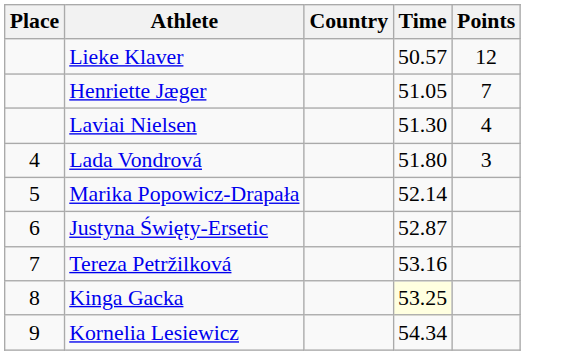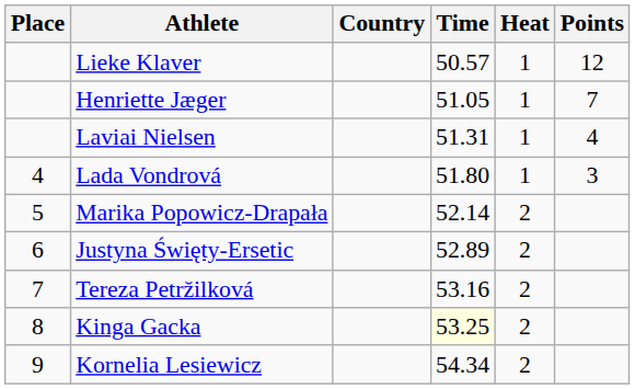+ column: Heat | 1 | 1 | 1 | 1 | 2 | 2 | 2 | 2 | 2
Laviai Nielsen | Time: 51.30 -> 51.31
Justyna Święty-Ersetic | Time: 52.87 -> 52.89
